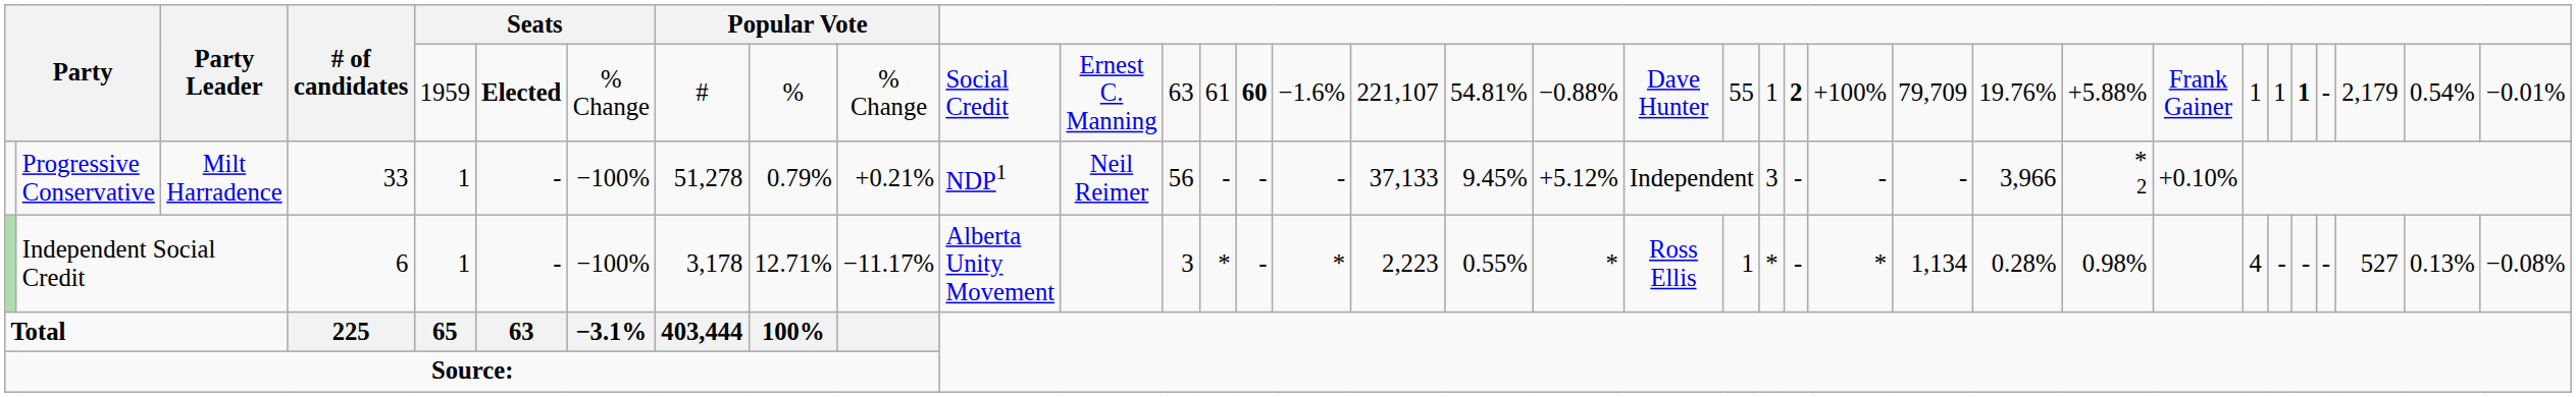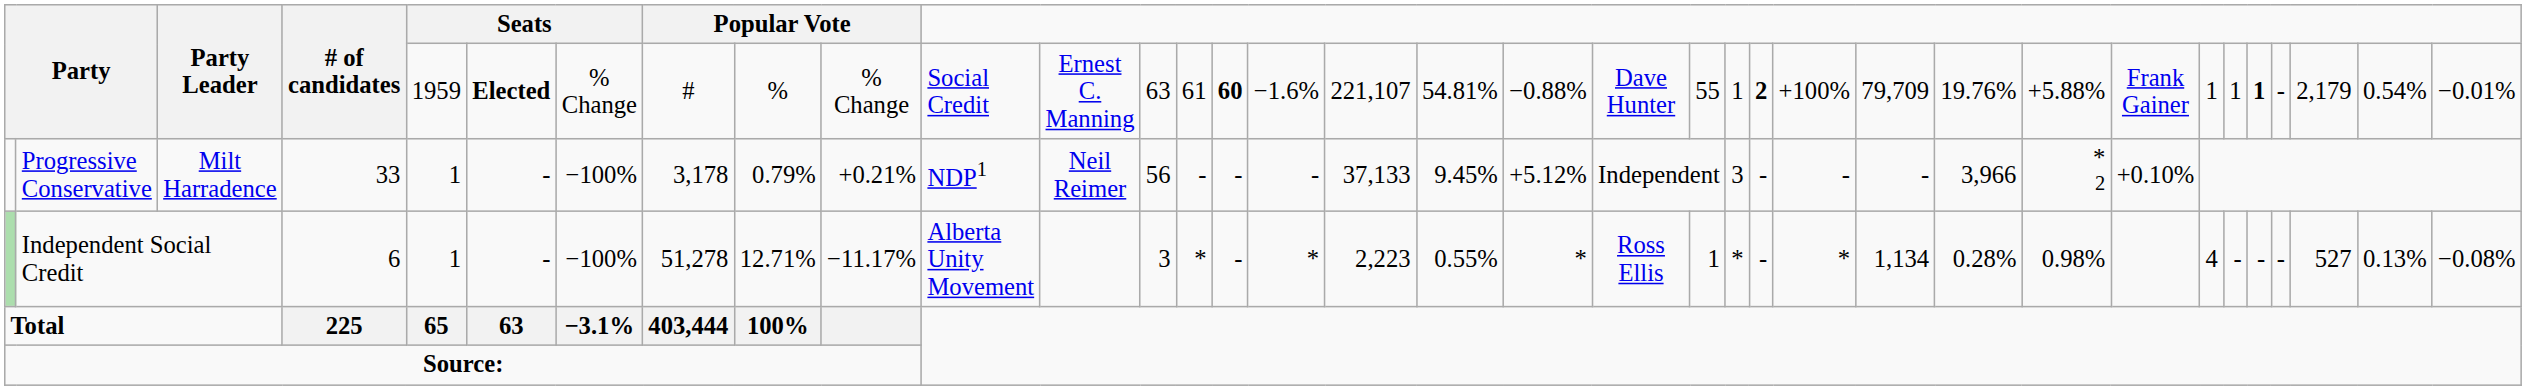Progressive Conservative | column 8: 51,278 -> 3,178
Independent Social Credit | column 8: 3,178 -> 51,278
